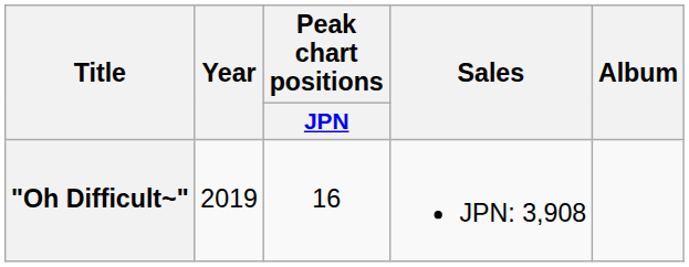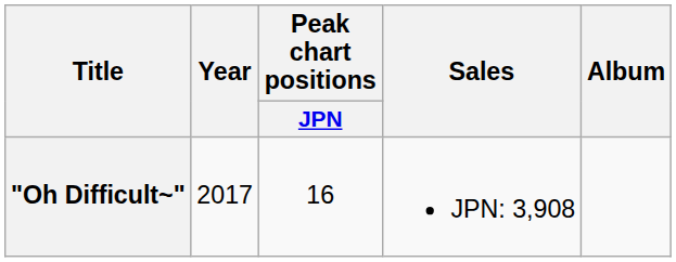"Oh Difficult~" | Year: 2019 -> 2017
